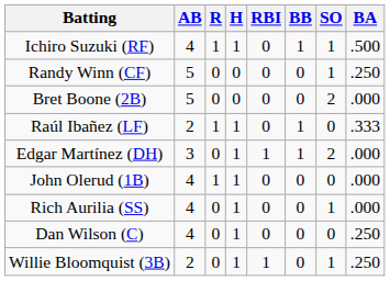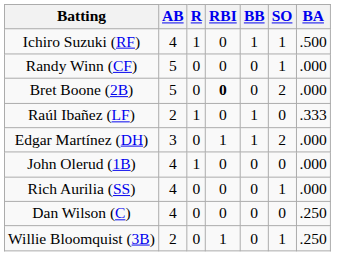- column: H | 1 | 0 | 0 | 1 | 1 | 1 | 1 | 1 | 1
Randy Winn (CF) | BA: .250 -> .000
Bret Boone (2B) | RBI: normal -> bold
